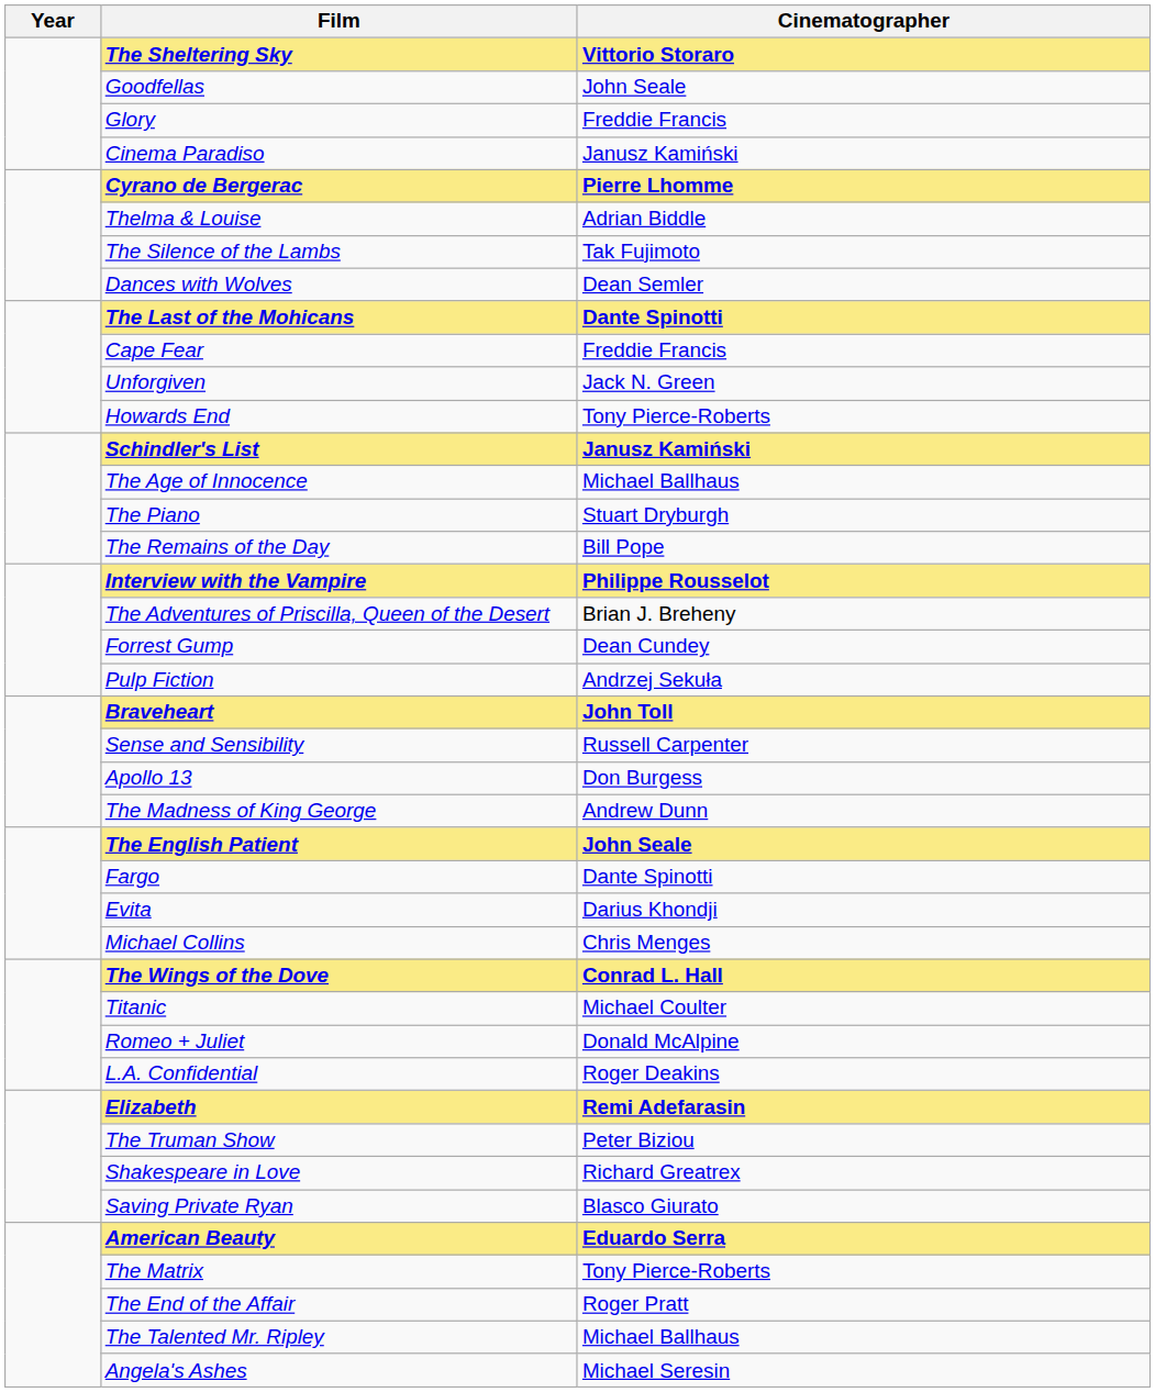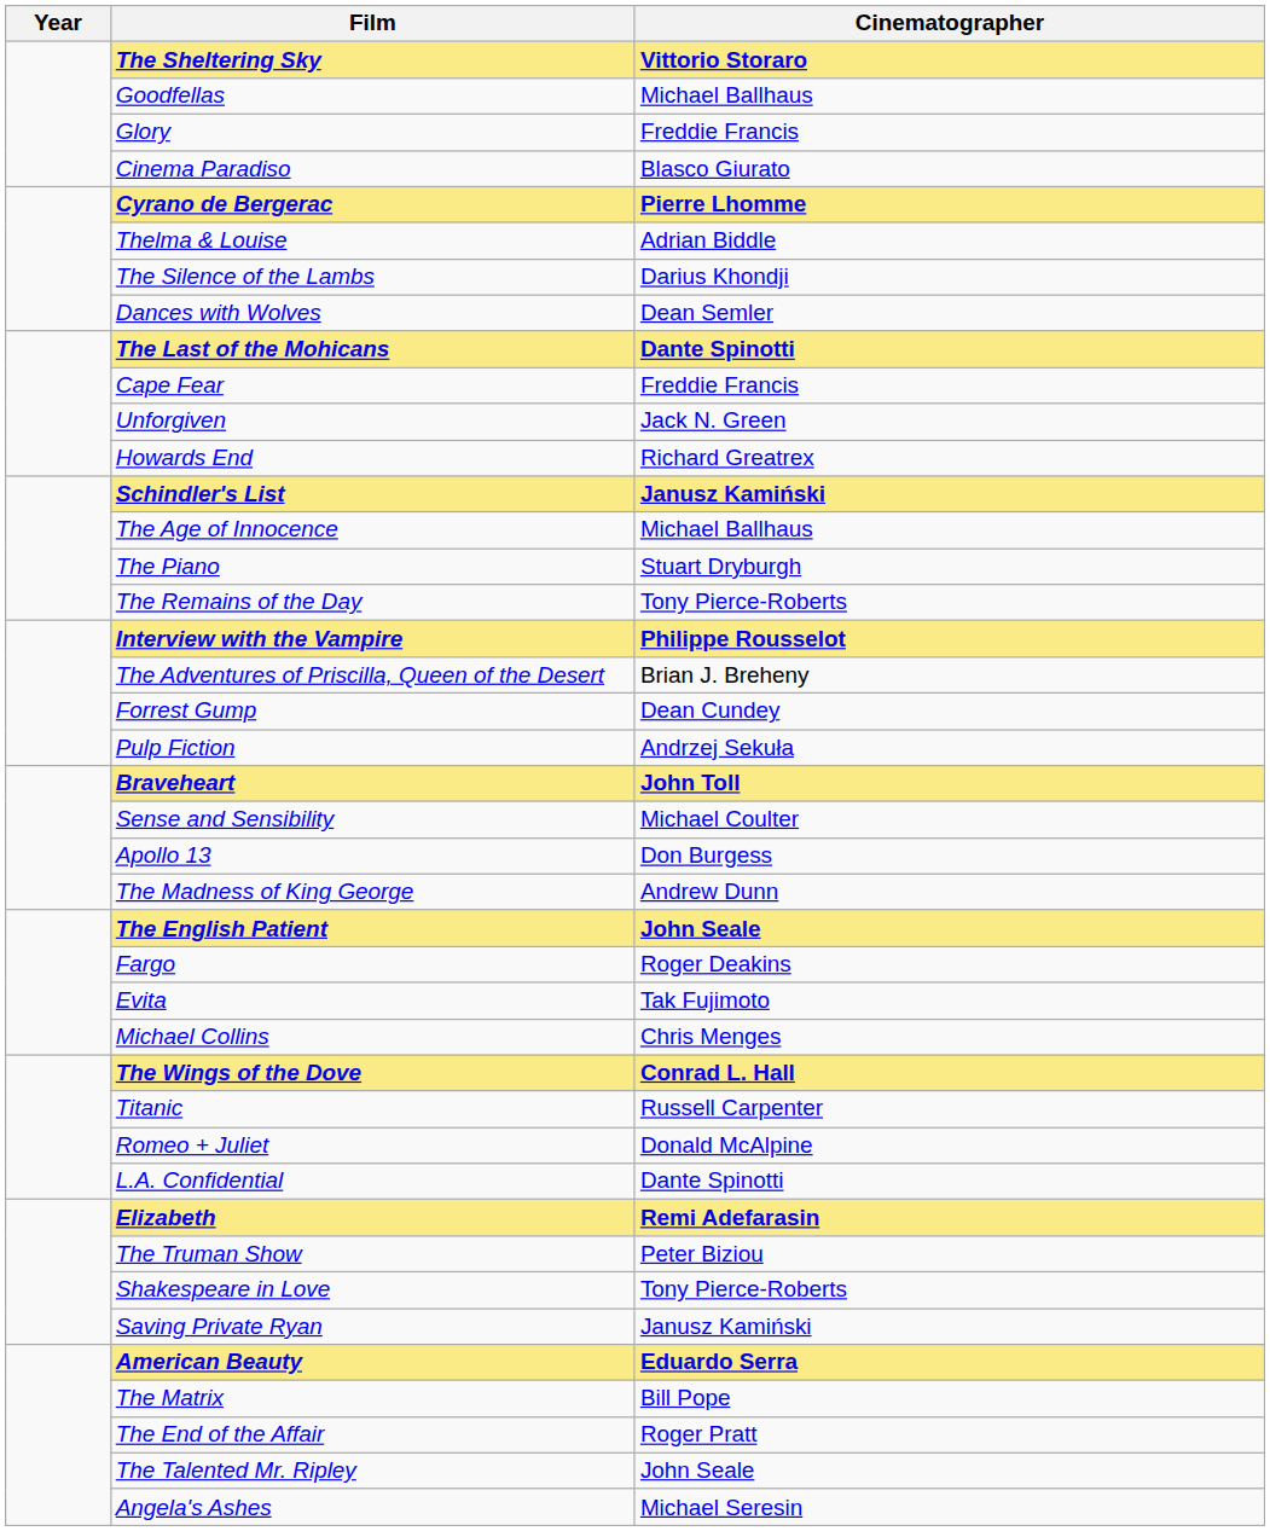Goodfellas | Cinematographer: John Seale -> Michael Ballhaus
Cinema Paradiso | Cinematographer: Janusz Kamiński -> Blasco Giurato
The Silence of the Lambs | Cinematographer: Tak Fujimoto -> Darius Khondji
Howards End | Cinematographer: Tony Pierce-Roberts -> Richard Greatrex
The Remains of the Day | Cinematographer: Bill Pope -> Tony Pierce-Roberts
Sense and Sensibility | Cinematographer: Russell Carpenter -> Michael Coulter
Fargo | Cinematographer: Dante Spinotti -> Roger Deakins
Evita | Cinematographer: Darius Khondji -> Tak Fujimoto
Titanic | Cinematographer: Michael Coulter -> Russell Carpenter
L.A. Confidential | Cinematographer: Roger Deakins -> Dante Spinotti
Shakespeare in Love | Cinematographer: Richard Greatrex -> Tony Pierce-Roberts
Saving Private Ryan | Cinematographer: Blasco Giurato -> Janusz Kamiński
The Matrix | Cinematographer: Tony Pierce-Roberts -> Bill Pope
The Talented Mr. Ripley | Cinematographer: Michael Ballhaus -> John Seale
